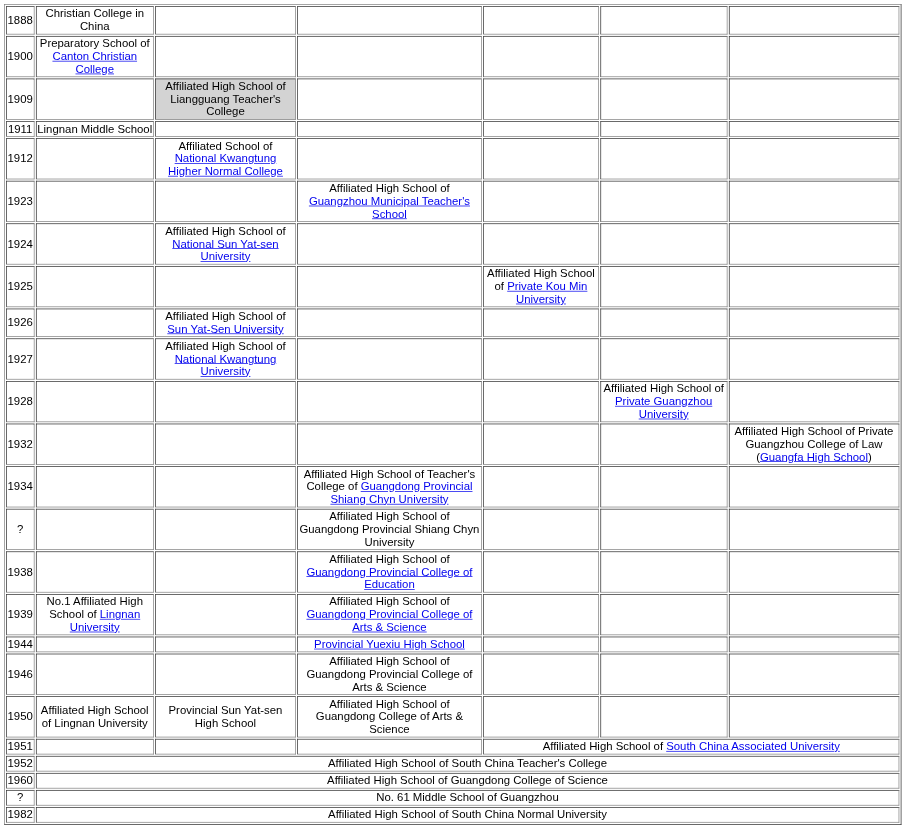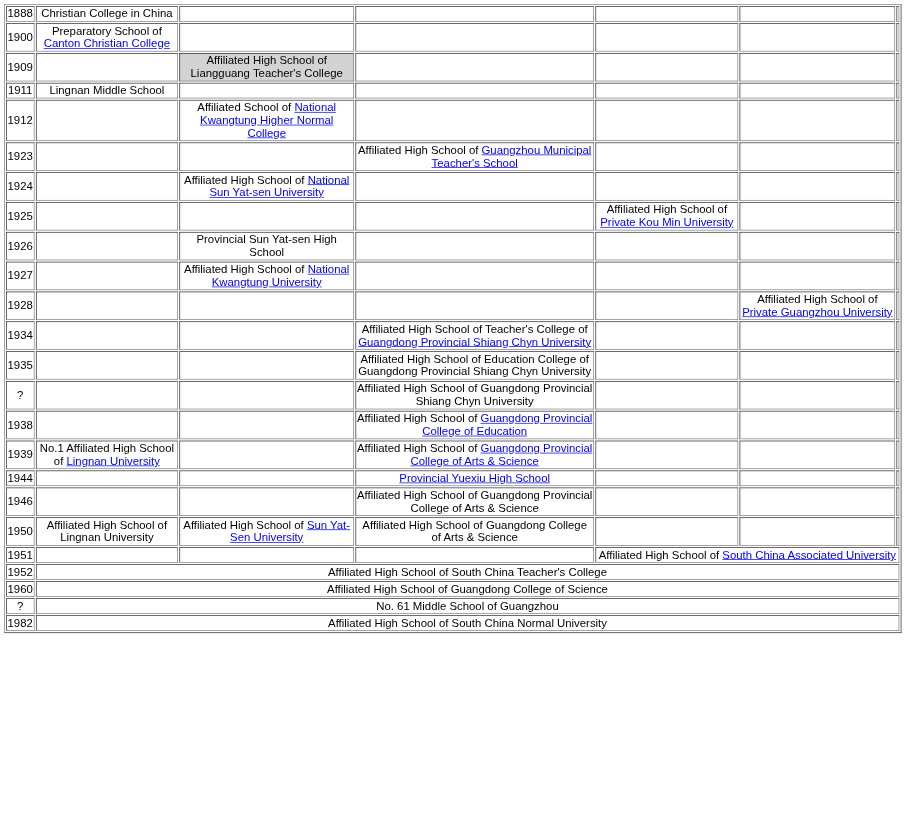1926 | column 3: Affiliated High School of Sun Yat-Sen University -> Provincial Sun Yat-sen High School
- row: 1932 | Affiliated High School of Private Guangzhou College of Law (Guangfa High School)
+ row: 1935 | Affiliated High School of Education College of Guangdong Provincial Shiang Chyn University
1950 | column 3: Provincial Sun Yat-sen High School -> Affiliated High School of Sun Yat-Sen University
